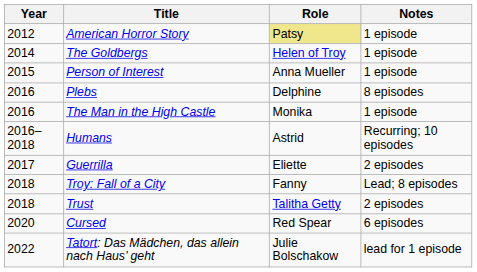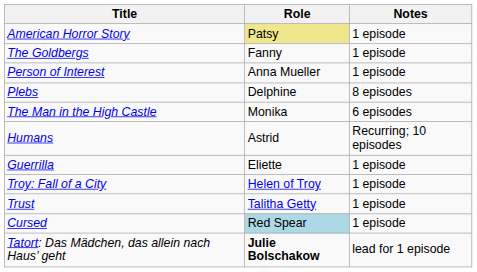- column: Year | 2012 | 2014 | 2015 | 2016 | 2016 | 2016–2018 | 2017 | 2018 | 2018 | 2020 | 2022
The Goldbergs | Role: Helen of Troy -> Fanny
The Man in the High Castle | Notes: 1 episode -> 6 episodes
Guerrilla | Notes: 2 episodes -> 1 episode
Troy: Fall of a City | Role: Fanny -> Helen of Troy
Troy: Fall of a City | Notes: Lead; 8 episodes -> 1 episode
Trust | Notes: 2 episodes -> 1 episode
Cursed | Role: no background -> lightblue background
Cursed | Notes: 6 episodes -> 1 episode
Tatort: Das Mädchen, das allein nach Haus’ geht | Role: normal -> bold
